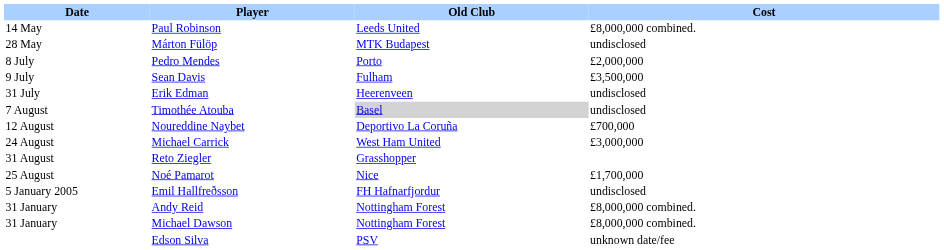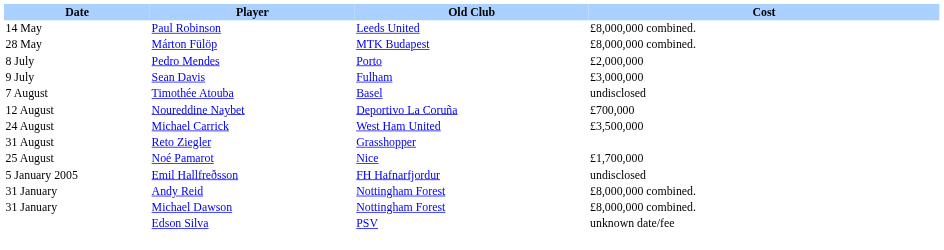Márton Fülöp | Cost: undisclosed -> £8,000,000 combined.
Sean Davis | Cost: £3,500,000 -> £3,000,000
- row: 31 July | Erik Edman | Heerenveen | undisclosed
Timothée Atouba | Old Club: lightgrey background -> no background
Michael Carrick | Cost: £3,000,000 -> £3,500,000
